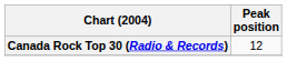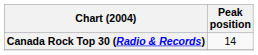Canada Rock Top 30 (Radio & Records) | Peak position: 12 -> 14
